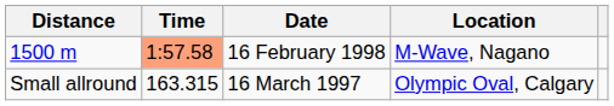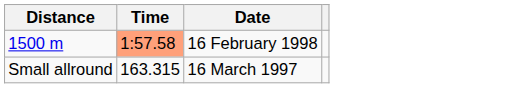- column: Location | M-Wave, Nagano | Olympic Oval, Calgary
